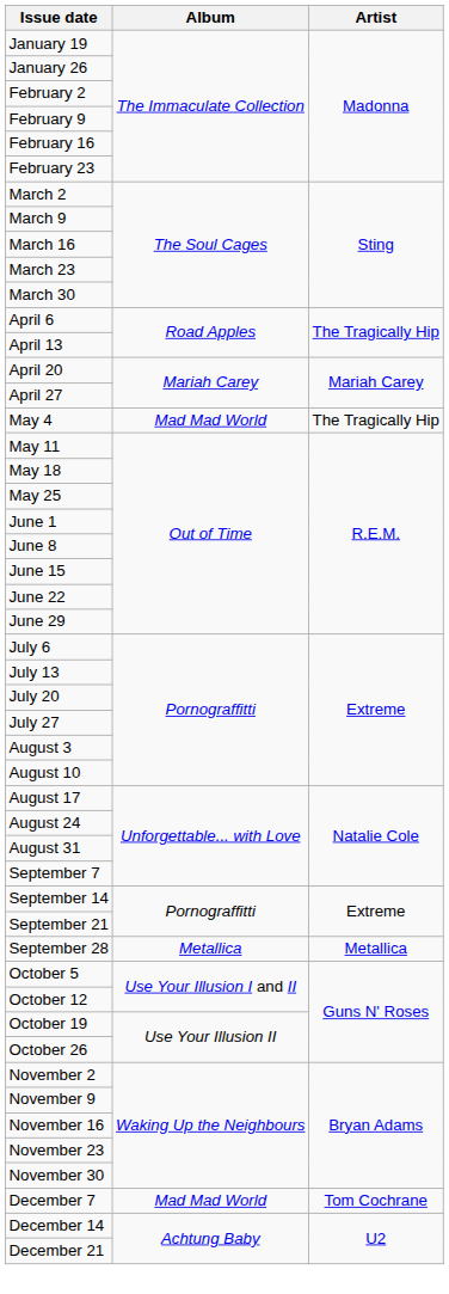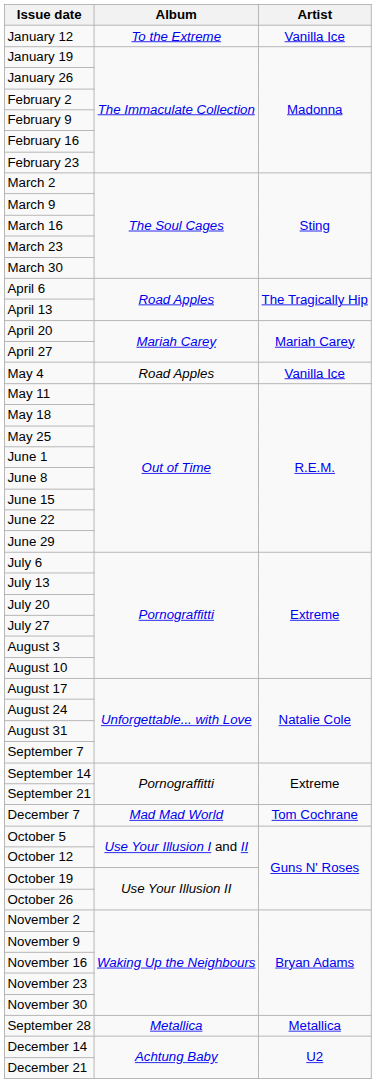+ row: January 12 | To the Extreme | Vanilla Ice
May 4 | Album: Mad Mad World -> Road Apples
May 4 | Artist: The Tragically Hip -> Vanilla Ice
rows swapped: September 28 <-> December 7
